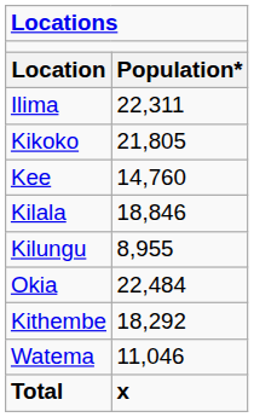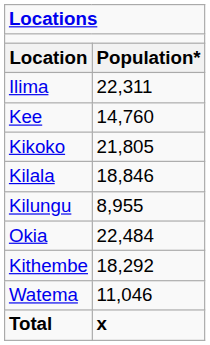rows swapped: Kee <-> Kikoko
